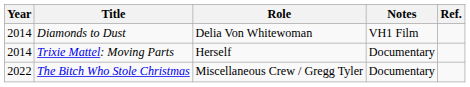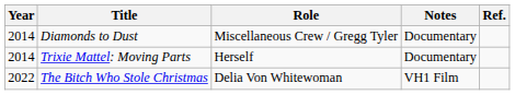Diamonds to Dust | Role: Delia Von Whitewoman -> Miscellaneous Crew / Gregg Tyler
Diamonds to Dust | Notes: VH1 Film -> Documentary
The Bitch Who Stole Christmas | Role: Miscellaneous Crew / Gregg Tyler -> Delia Von Whitewoman
The Bitch Who Stole Christmas | Notes: Documentary -> VH1 Film
